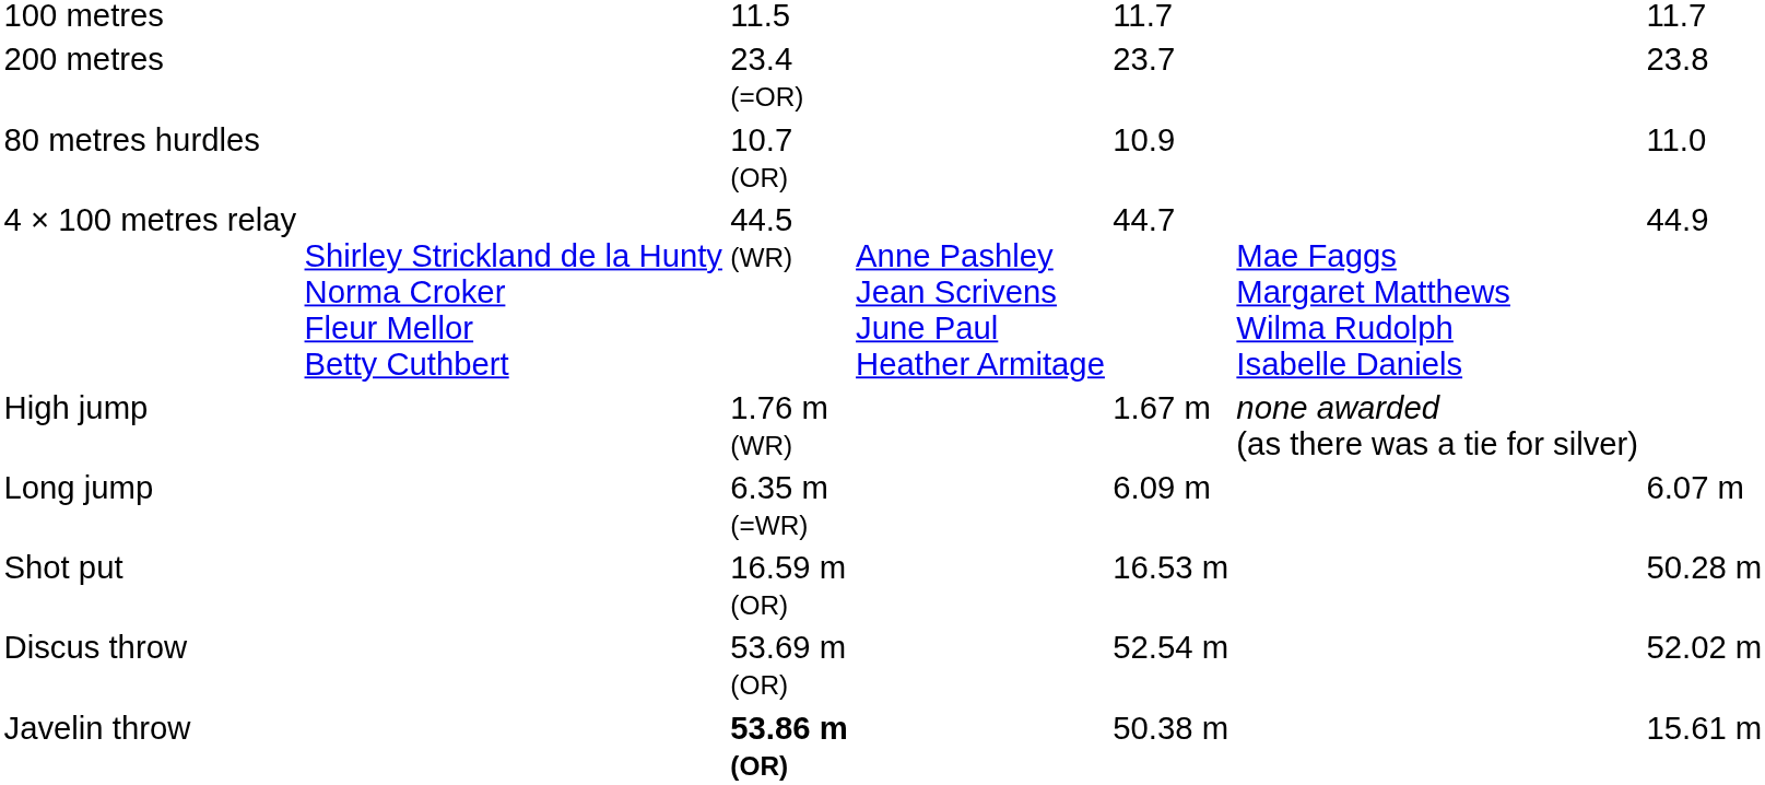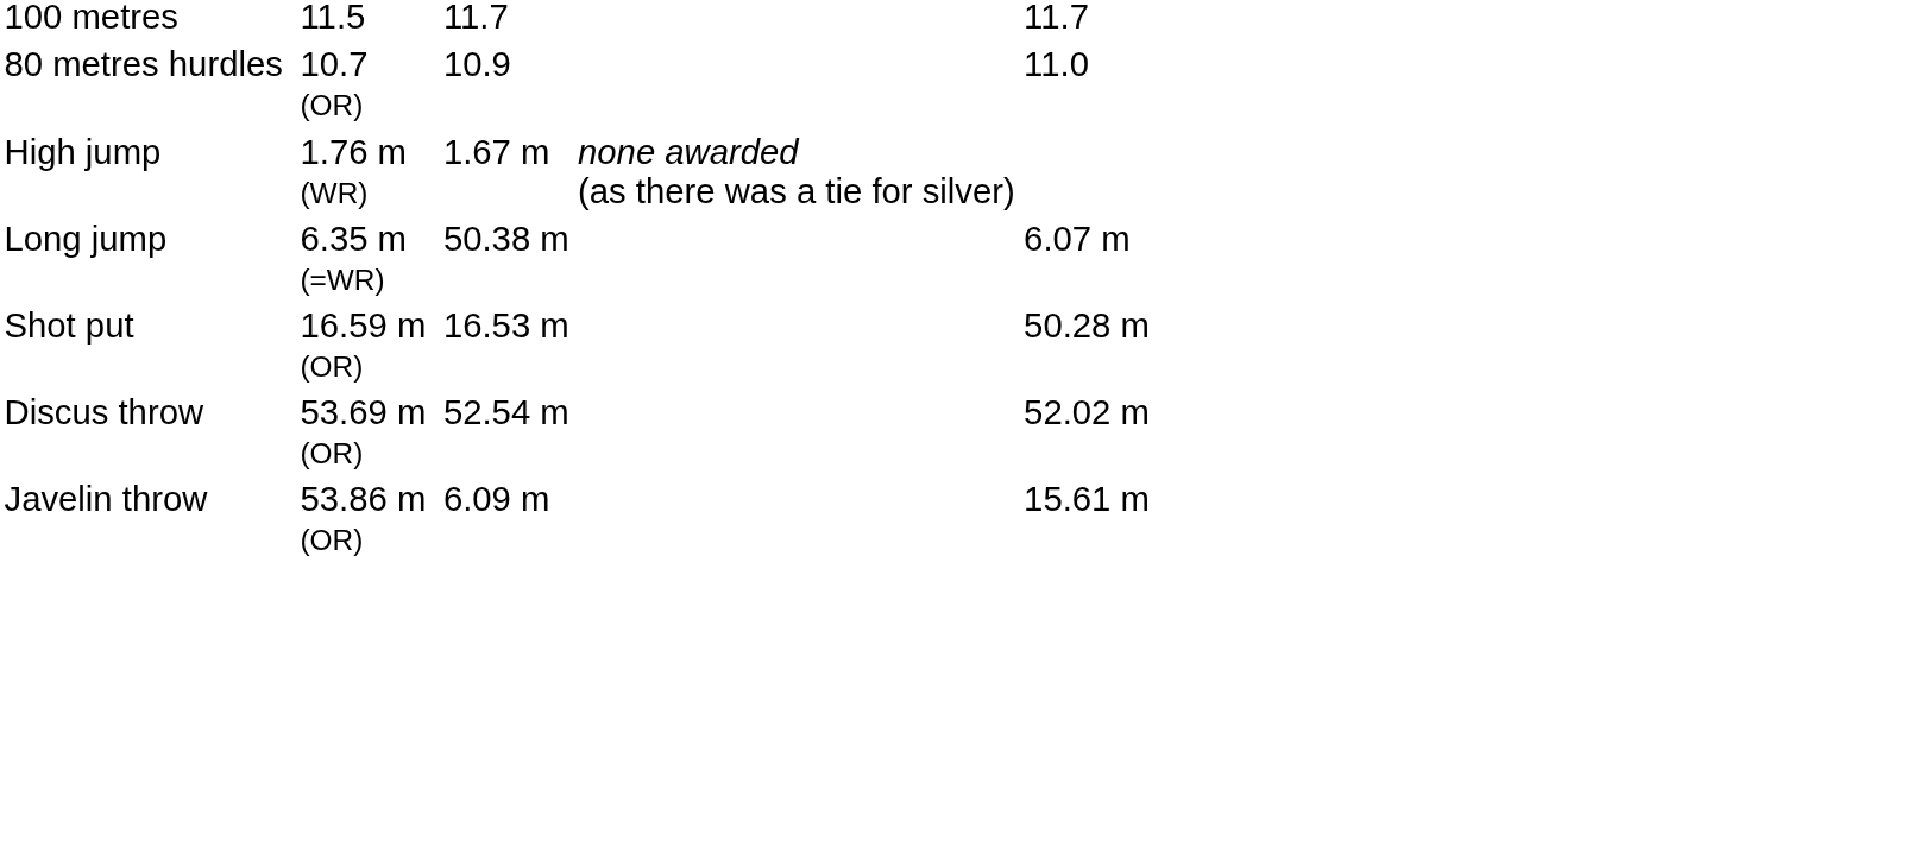- row: 200 metres | 23.4 (=OR) | 23.7 | 23.8
- row: 4 × 100 metres relay | Shirley Strickland de la Hunty Norma Croker Fleur Mellor Betty Cuthbert | 44.5 (WR) | Anne Pashley Jean Scrivens June Paul Heather Armitage | 44.7 | Mae Faggs Margaret Matthews Wilma Rudolph Isabelle Daniels | 44.9
Long jump | column 5: 6.09 m -> 50.38 m
Javelin throw | column 3: bold -> normal
Javelin throw | column 5: 50.38 m -> 6.09 m
